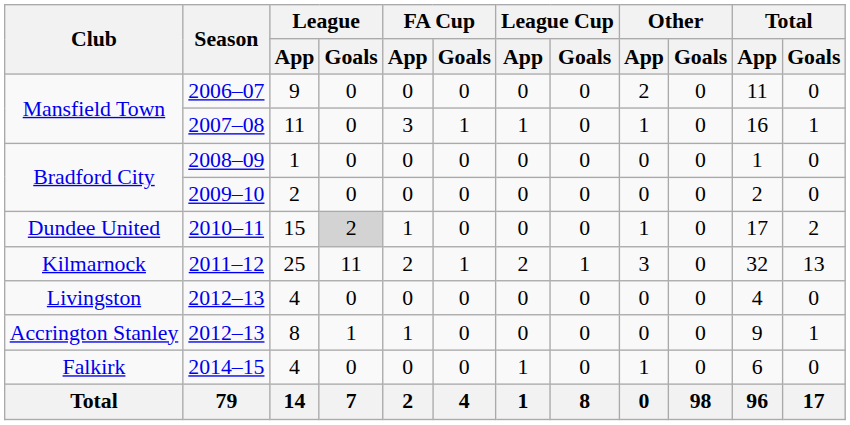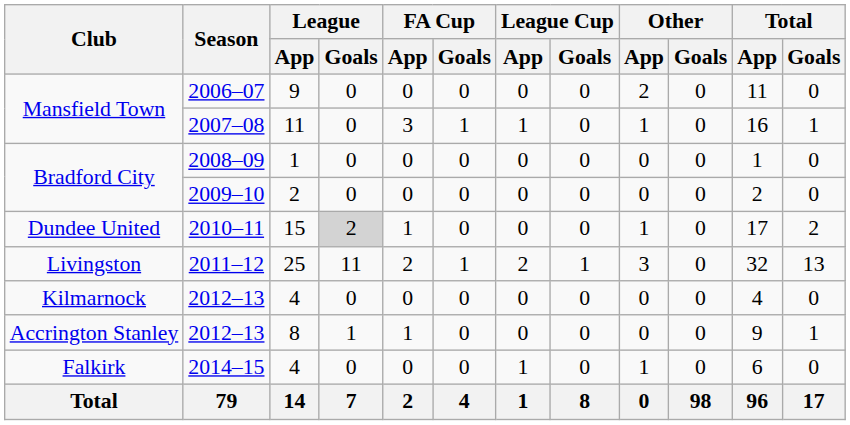2011–12 | Club: Kilmarnock -> Livingston
2012–13 / 4 | Club: Livingston -> Kilmarnock
